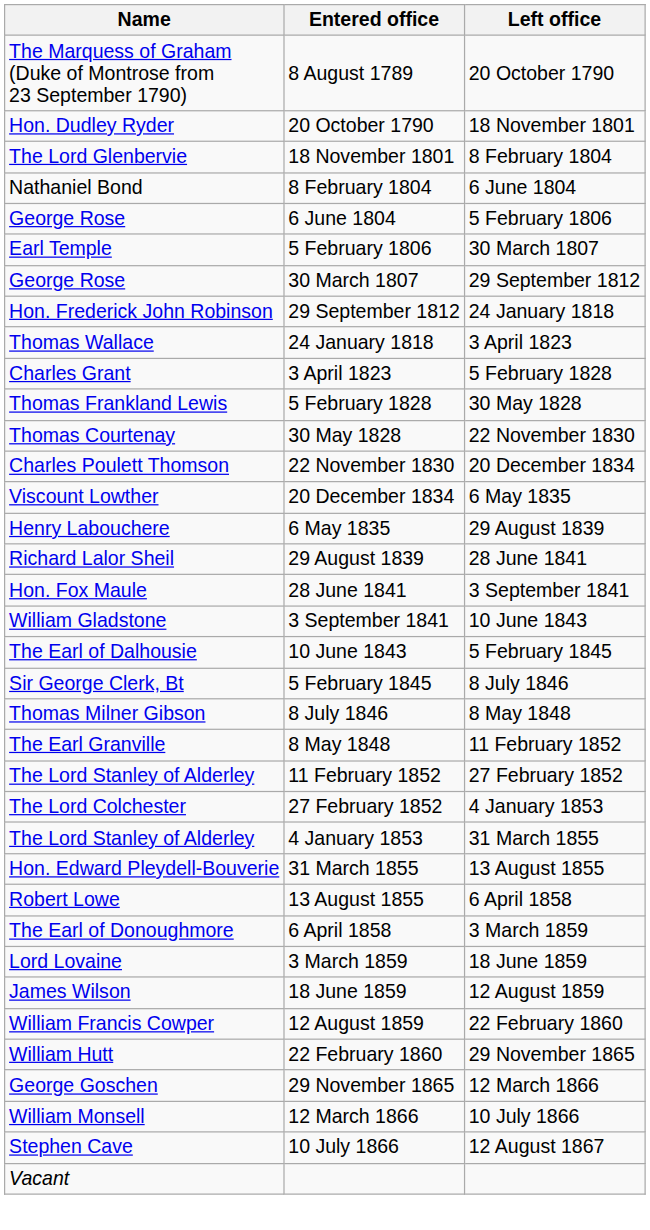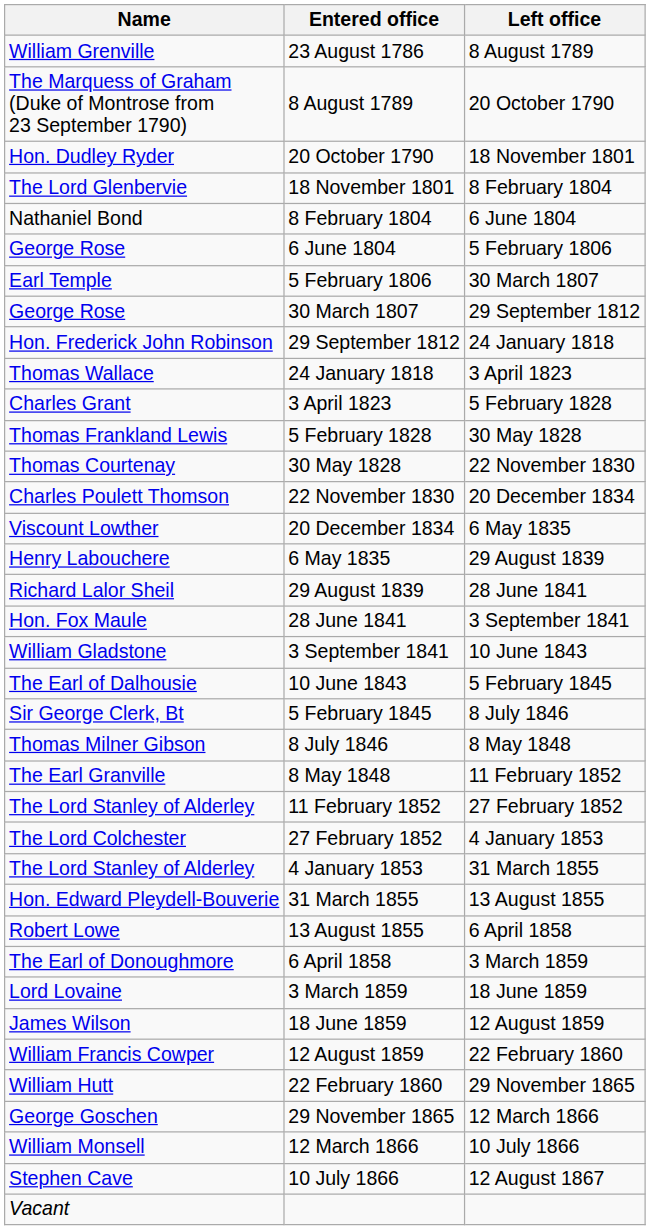+ row: William Grenville | 23 August 1786 | 8 August 1789
